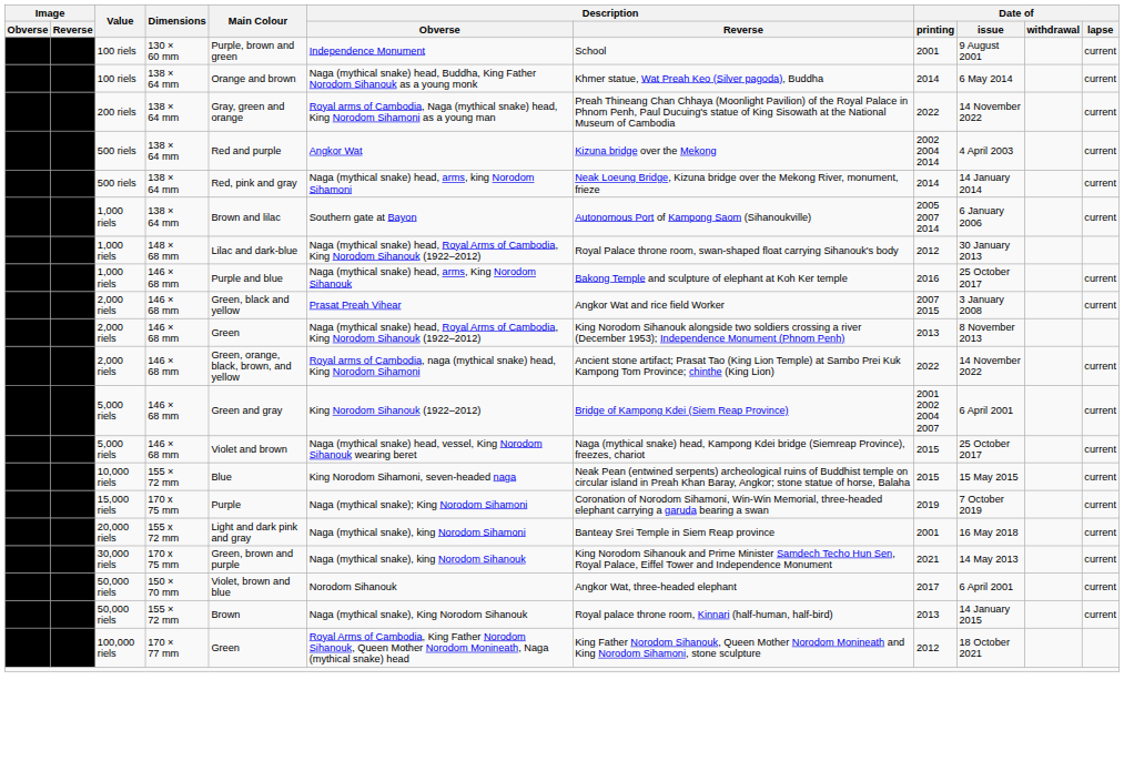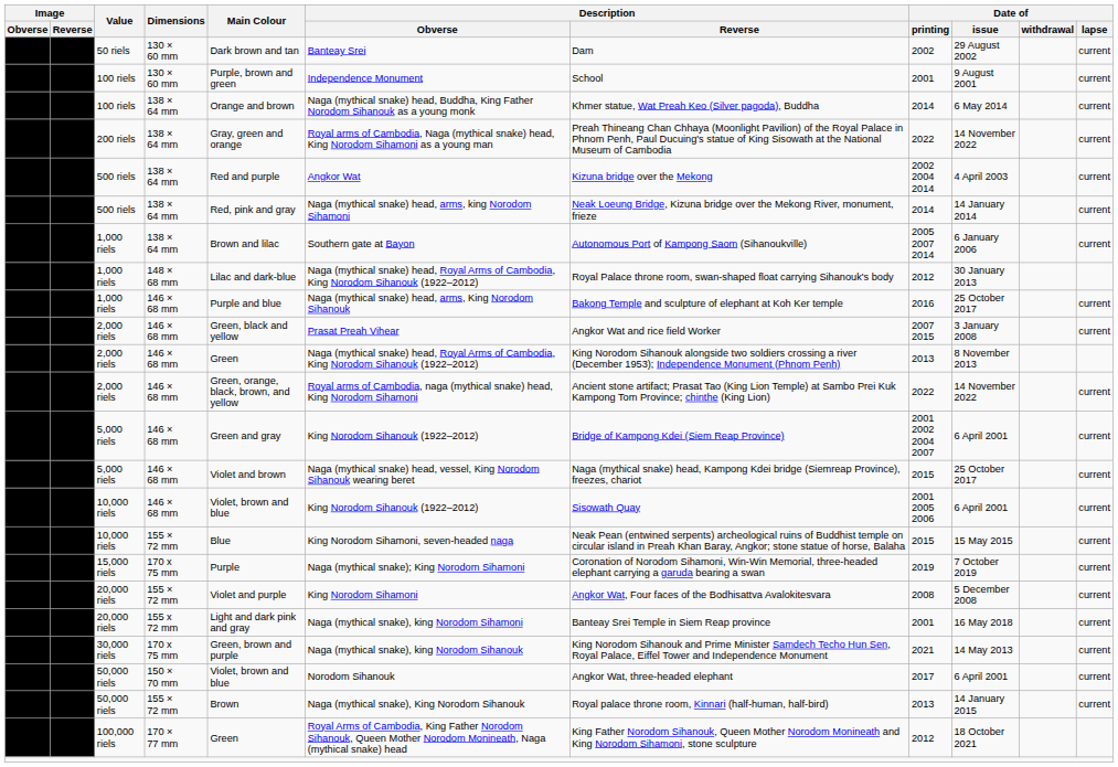+ row: 50 riels | 130 × 60 mm | Dark brown and tan | Banteay Srei | Dam | 2002 | 29 August 2002 | current
+ row: 10,000 riels | 146 × 68 mm | Violet, brown and blue | King Norodom Sihanouk (1922–2012) | Sisowath Quay | 2001 2005 2006 | 6 April 2001 | current
+ row: 20,000 riels | 155 × 72 mm | Violet and purple | King Norodom Sihamoni | Angkor Wat, Four faces of the Bodhisattva Avalokitesvara | 2008 | 5 December 2008 | current
